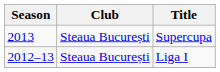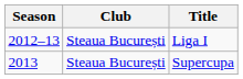rows swapped: Liga I <-> Supercupa
